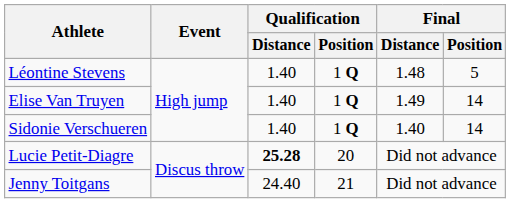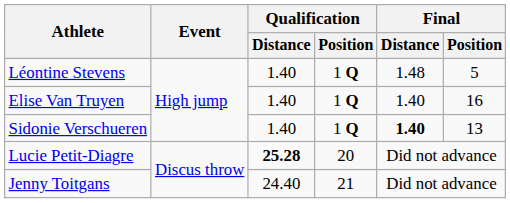Elise Van Truyen | Final / Distance: 1.49 -> 1.40
Elise Van Truyen | Final / Position: 14 -> 16
Sidonie Verschueren | Final / Distance: normal -> bold
Sidonie Verschueren | Final / Position: 14 -> 13
